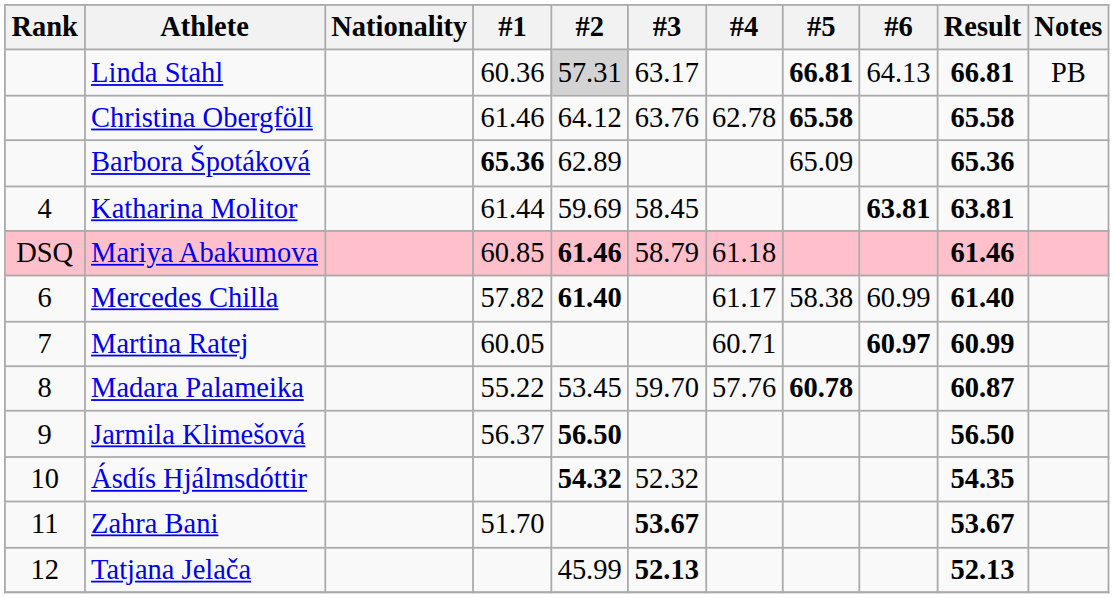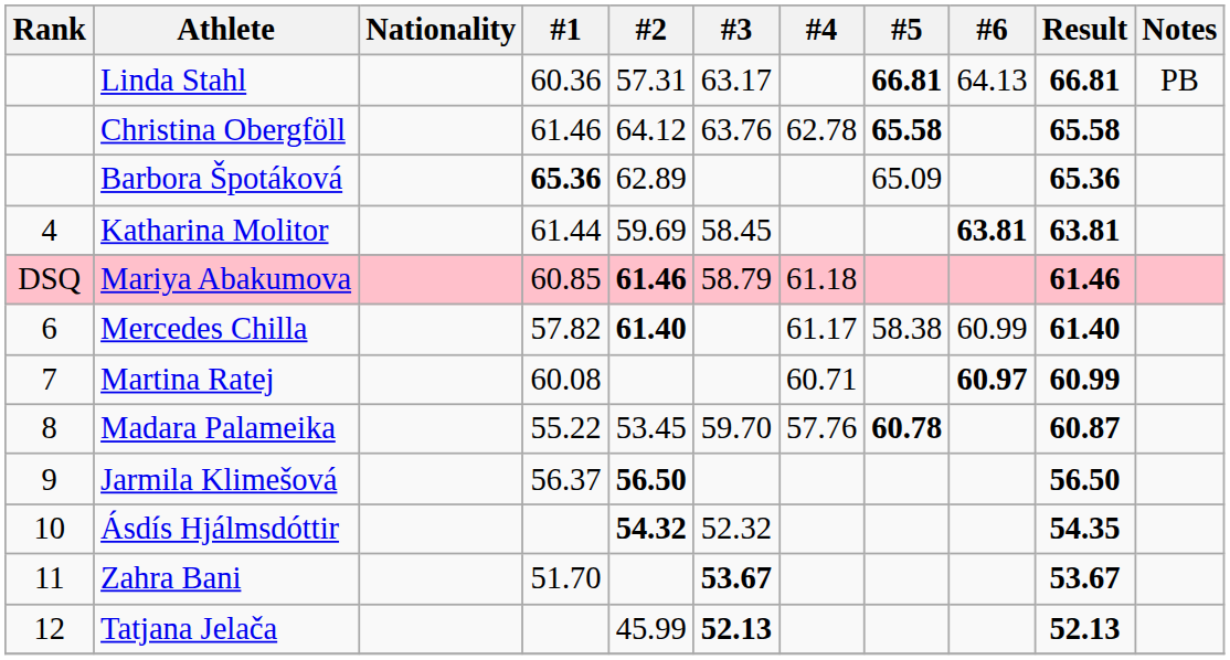Linda Stahl | #2: lightgrey background -> no background
Martina Ratej | #1: 60.05 -> 60.08
